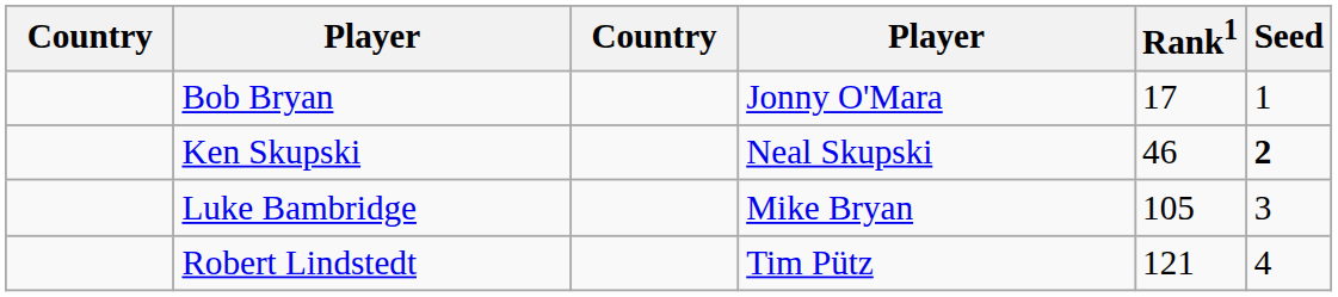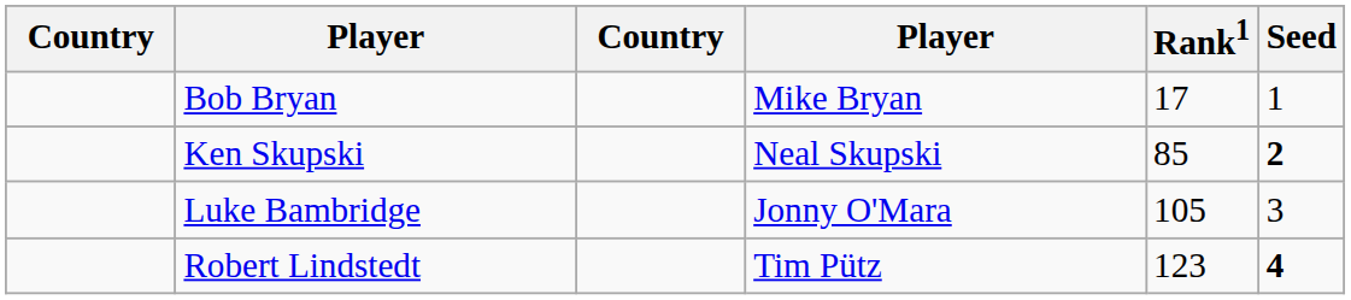Bob Bryan | column 4: Jonny O'Mara -> Mike Bryan
Ken Skupski | Rank1: 46 -> 85
Luke Bambridge | column 4: Mike Bryan -> Jonny O'Mara
Robert Lindstedt | Rank1: 121 -> 123
Robert Lindstedt | Seed: normal -> bold
